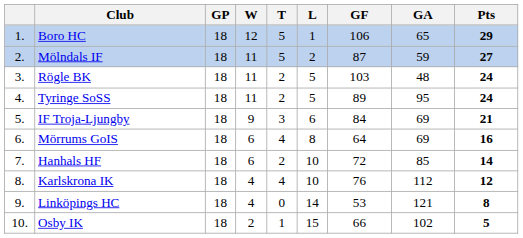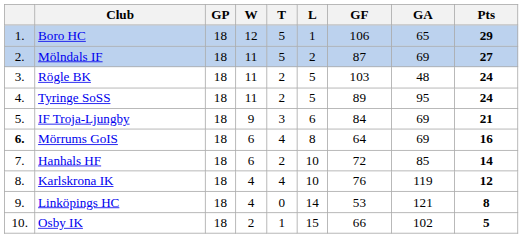Mölndals IF | GA: 59 -> 69
Mörrums GoIS | column 1: normal -> bold
Karlskrona IK | GA: 112 -> 119
